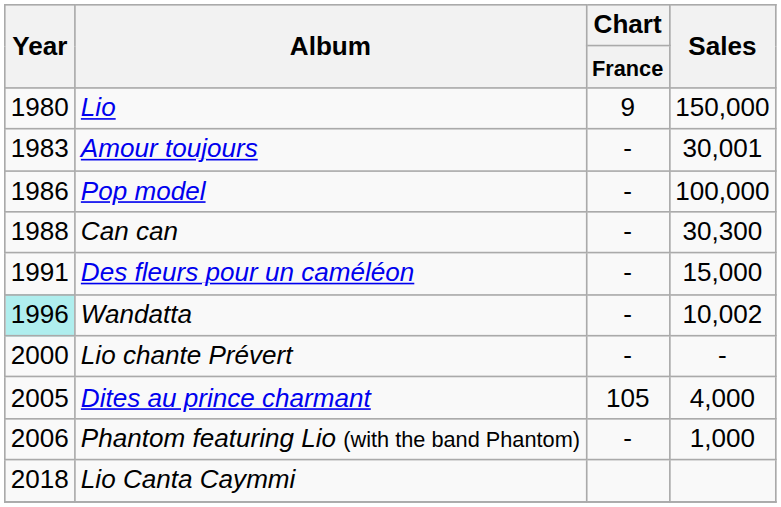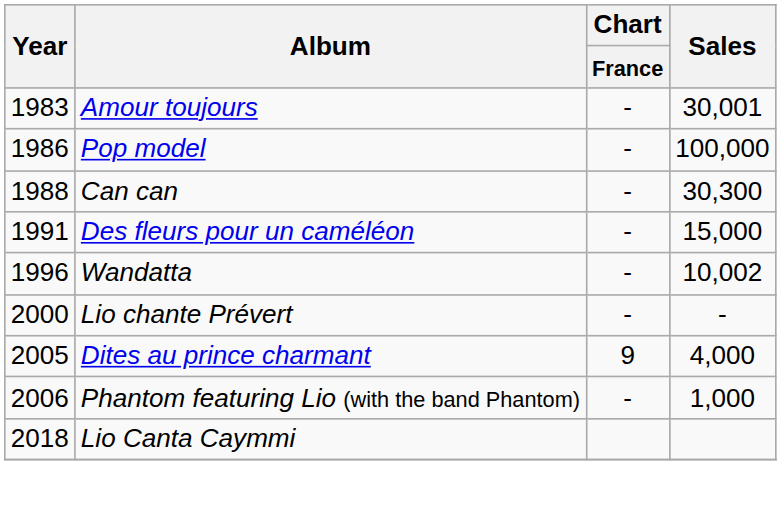- row: 1980 | Lio | 9 | 150,000
Wandatta | Year: paleturquoise background -> no background
Dites au prince charmant | Chart / France: 105 -> 9
